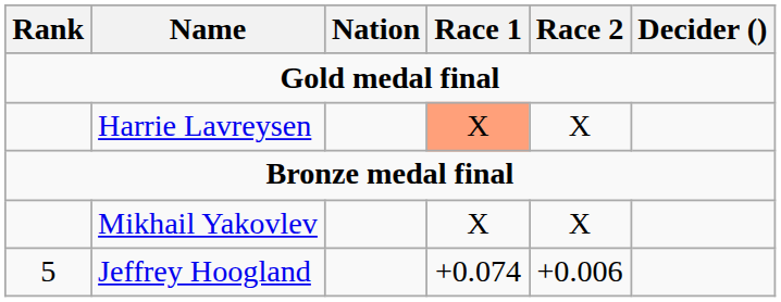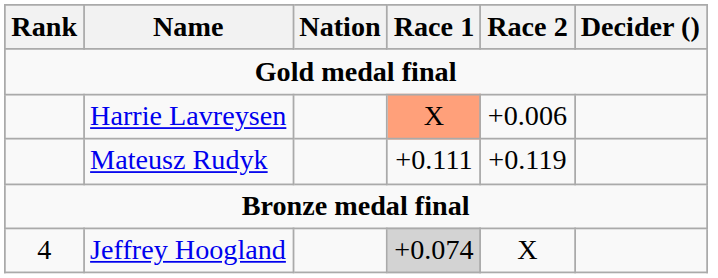Harrie Lavreysen | Race 2: X -> +0.006
+ row: Mateusz Rudyk | +0.111 | +0.119
- row: Mikhail Yakovlev | X | X
Jeffrey Hoogland | Rank: 5 -> 4
Jeffrey Hoogland | Race 1: no background -> lightgrey background
Jeffrey Hoogland | Race 2: +0.006 -> X
